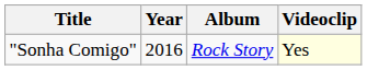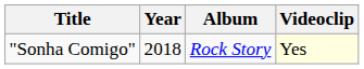"Sonha Comigo" | Year: 2016 -> 2018
